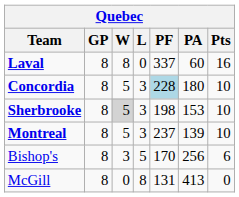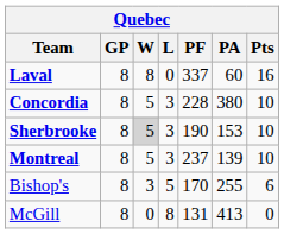Concordia | PF: lightblue background -> no background
Concordia | PA: 180 -> 380
Sherbrooke | PF: 198 -> 190
Bishop's | PA: 256 -> 255
